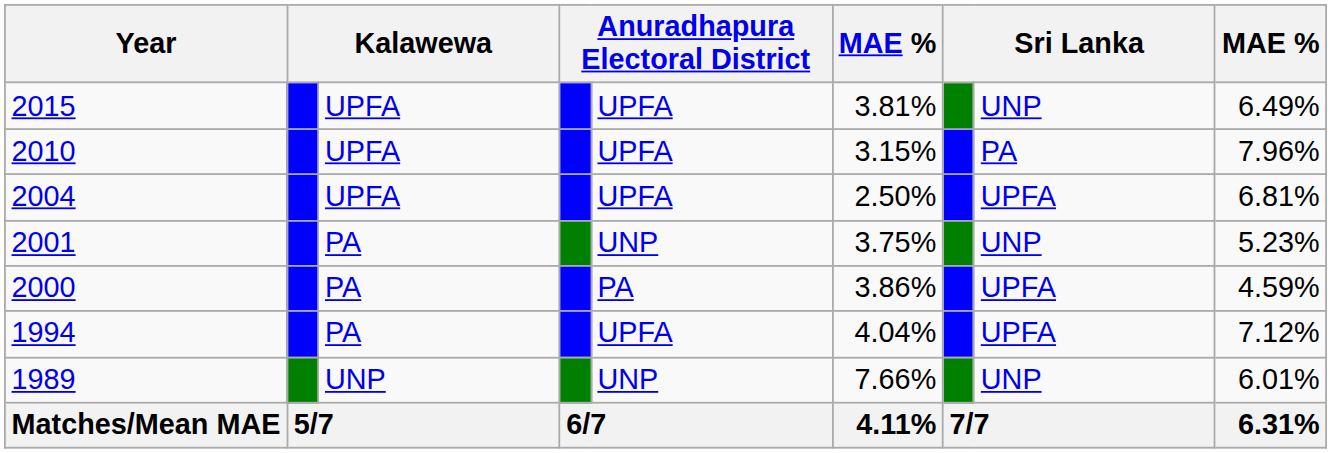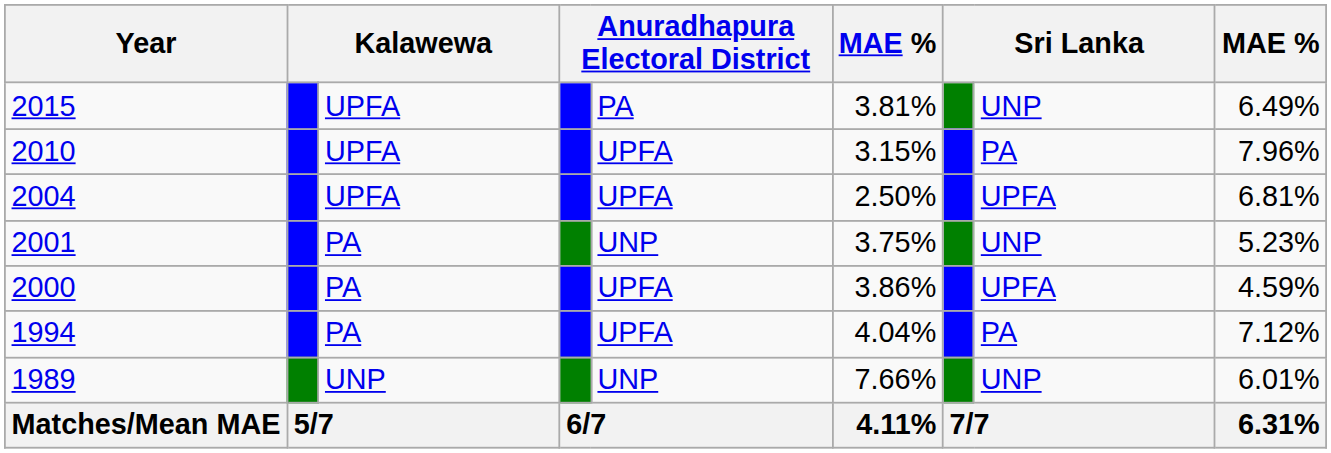2015 | column 5: UPFA -> PA
2000 | column 5: PA -> UPFA
1994 | column 8: UPFA -> PA
